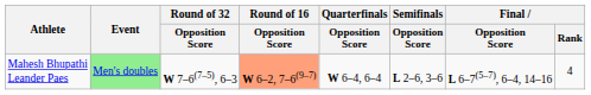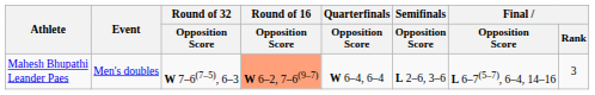Mahesh Bhupathi Leander Paes | Event: lightgreen background -> no background
Mahesh Bhupathi Leander Paes | Final / Rank: 4 -> 3
